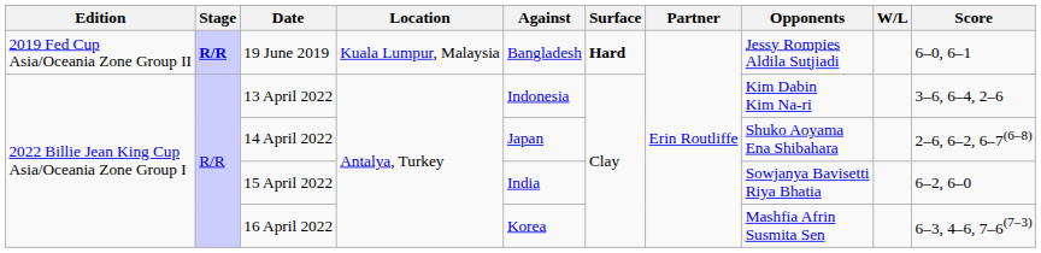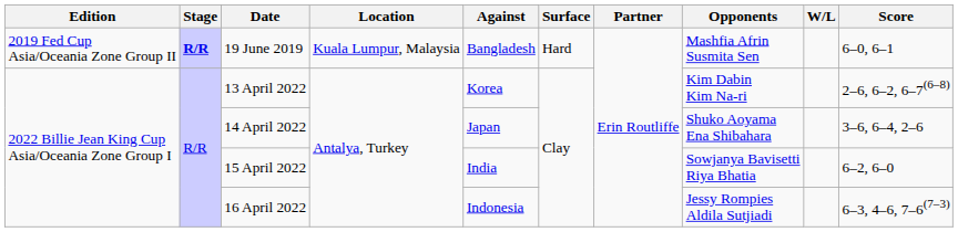19 June 2019 | Surface: bold -> normal
19 June 2019 | Opponents: Jessy Rompies Aldila Sutjiadi -> Mashfia Afrin Susmita Sen
13 April 2022 | Against: Indonesia -> Korea
13 April 2022 | Score: 3–6, 6–4, 2–6 -> 2–6, 6–2, 6–7(6–8)
14 April 2022 | Score: 2–6, 6–2, 6–7(6–8) -> 3–6, 6–4, 2–6
16 April 2022 | Against: Korea -> Indonesia
16 April 2022 | Opponents: Mashfia Afrin Susmita Sen -> Jessy Rompies Aldila Sutjiadi
